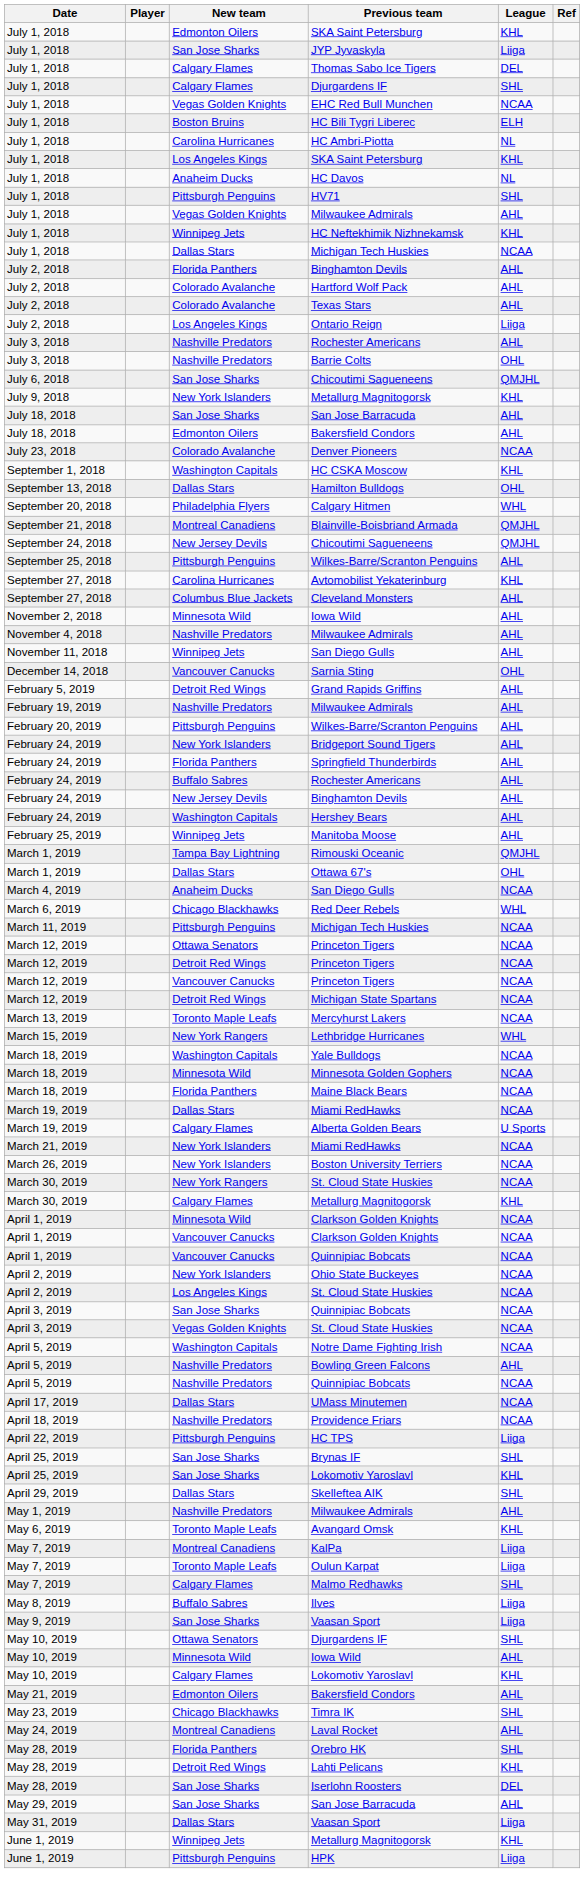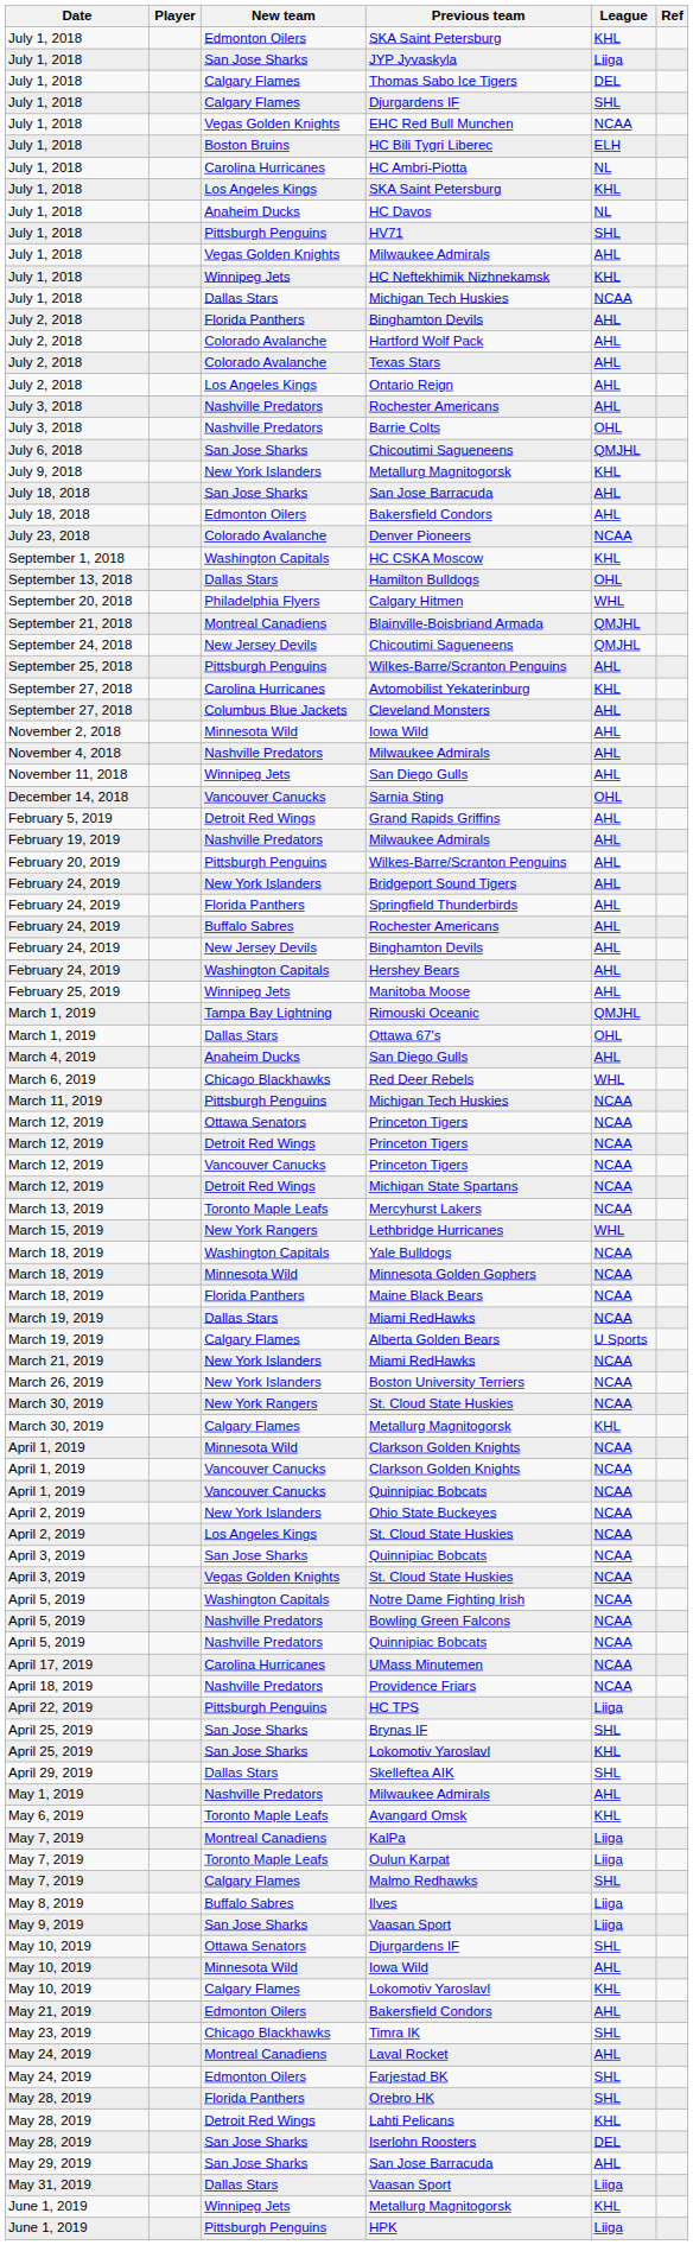Ontario Reign | League: Liiga -> AHL
March 4, 2019 / San Diego Gulls | League: NCAA -> AHL
Bowling Green Falcons | League: AHL -> NCAA
UMass Minutemen | New team: Dallas Stars -> Carolina Hurricanes
+ row: May 24, 2019 | Edmonton Oilers | Farjestad BK | SHL
